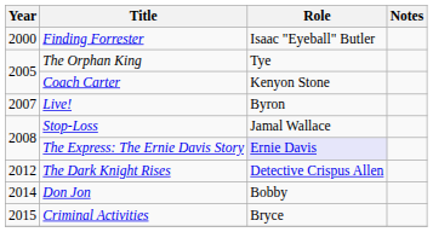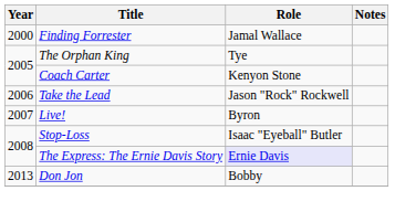Finding Forrester | Role: Isaac "Eyeball" Butler -> Jamal Wallace
+ row: 2006 | Take the Lead | Jason "Rock" Rockwell
Stop-Loss | Role: Jamal Wallace -> Isaac "Eyeball" Butler
- row: 2012 | The Dark Knight Rises | Detective Crispus Allen
Don Jon | Year: 2014 -> 2013
- row: 2015 | Criminal Activities | Bryce
